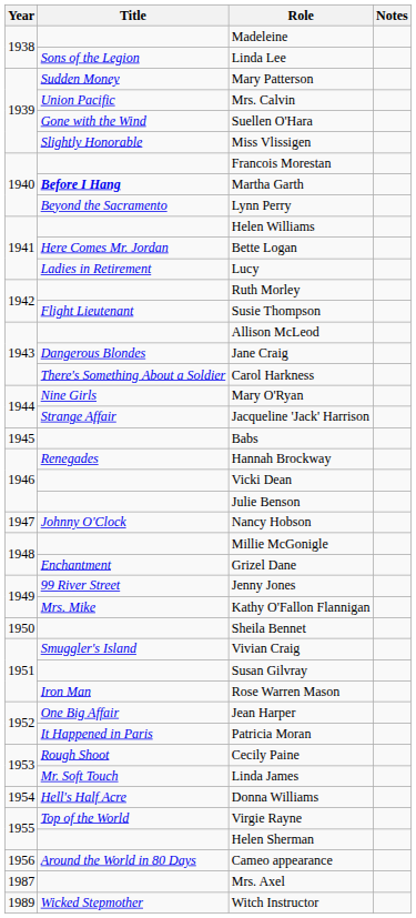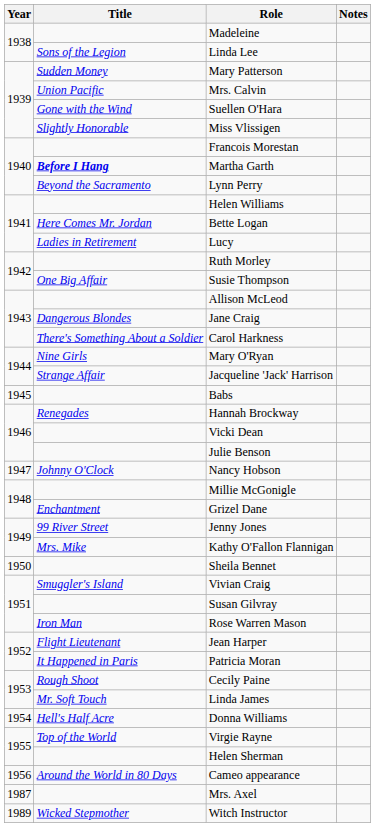Susie Thompson | Title: Flight Lieutenant -> One Big Affair
Jean Harper | Title: One Big Affair -> Flight Lieutenant
